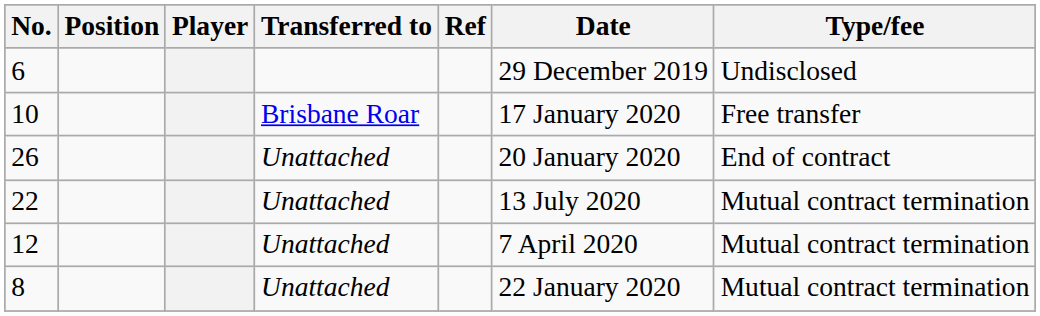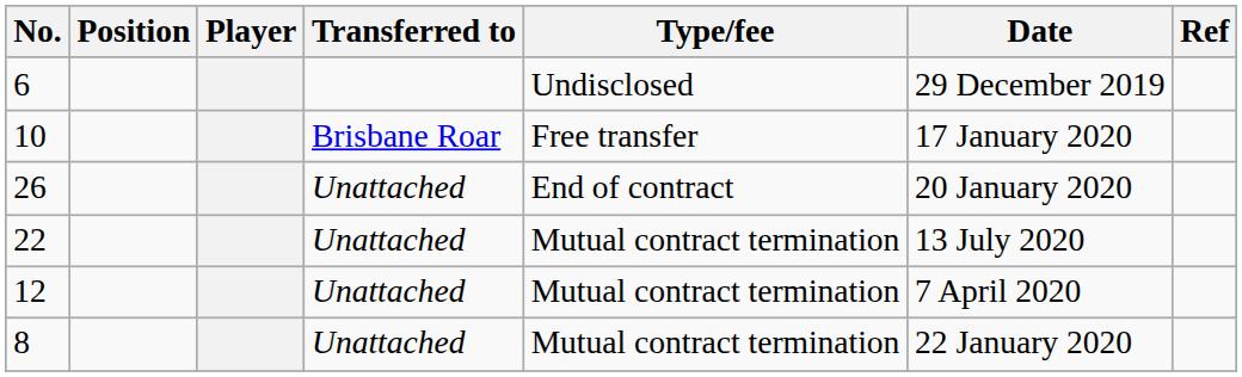columns swapped: Type/fee <-> Ref
